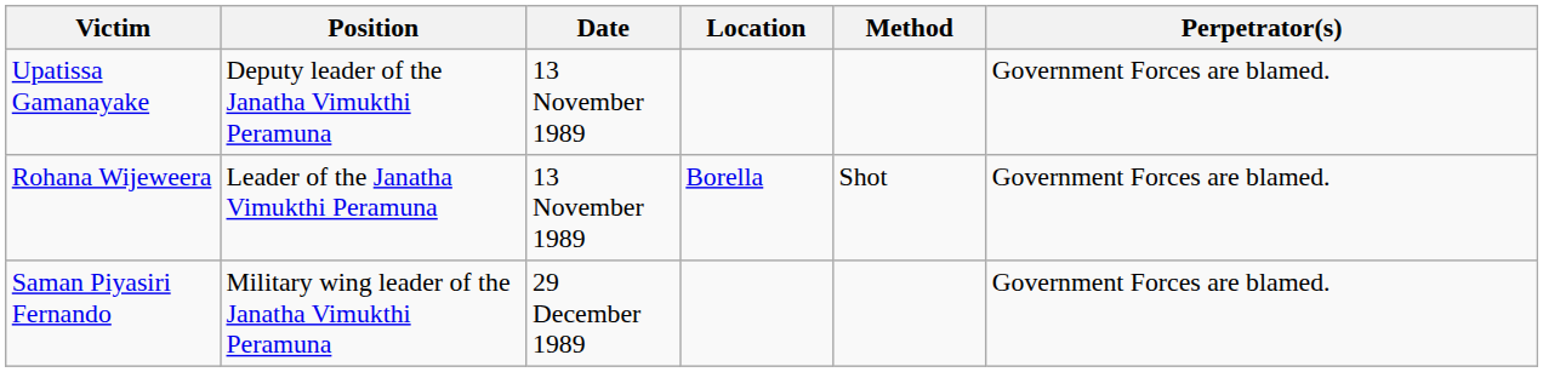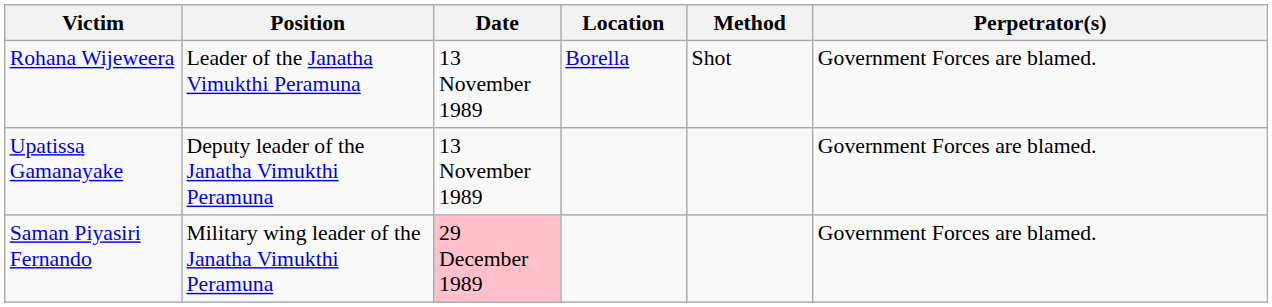rows swapped: Rohana Wijeweera <-> Upatissa Gamanayake
Saman Piyasiri Fernando | Date: no background -> pink background
